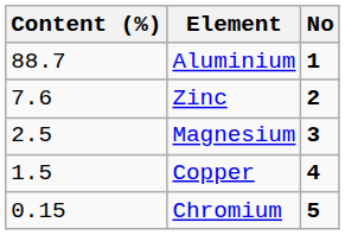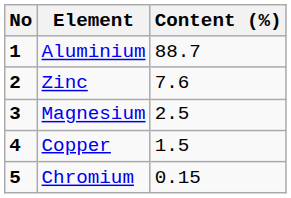columns swapped: No <-> Content (%)
